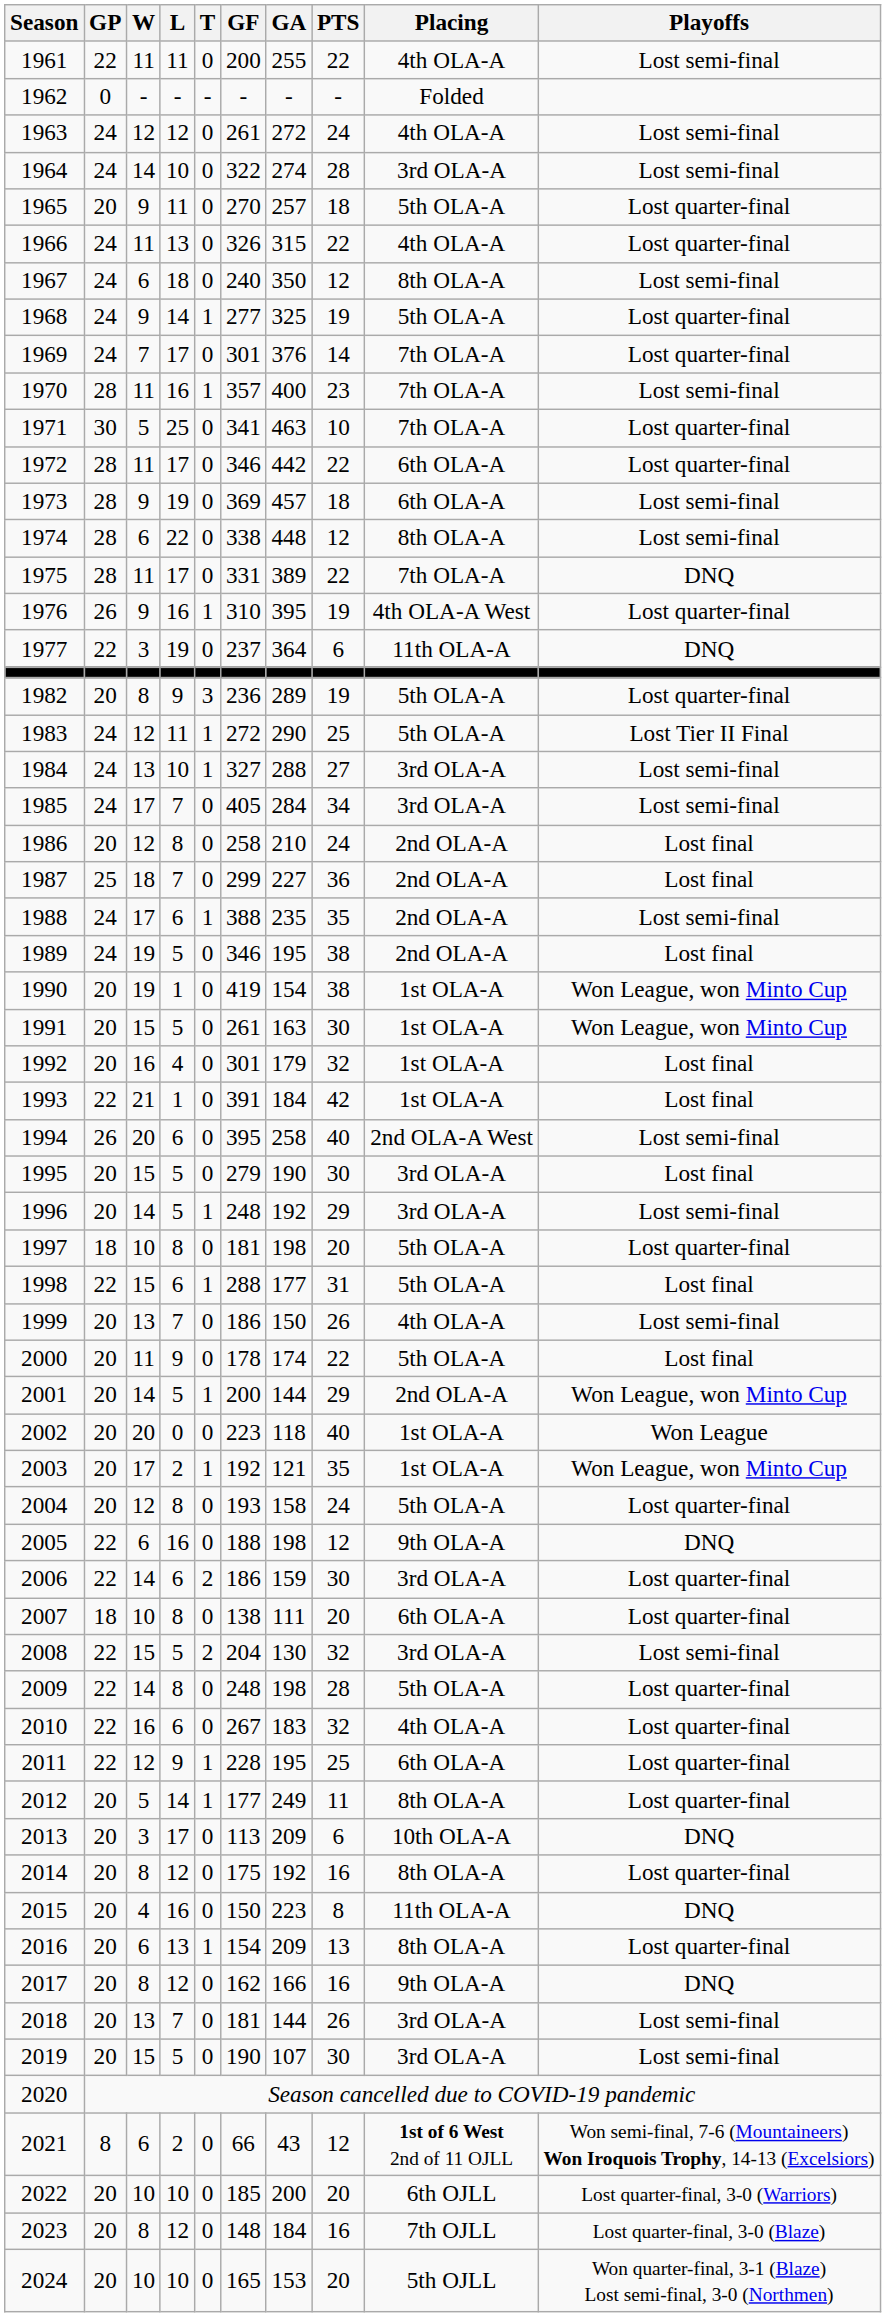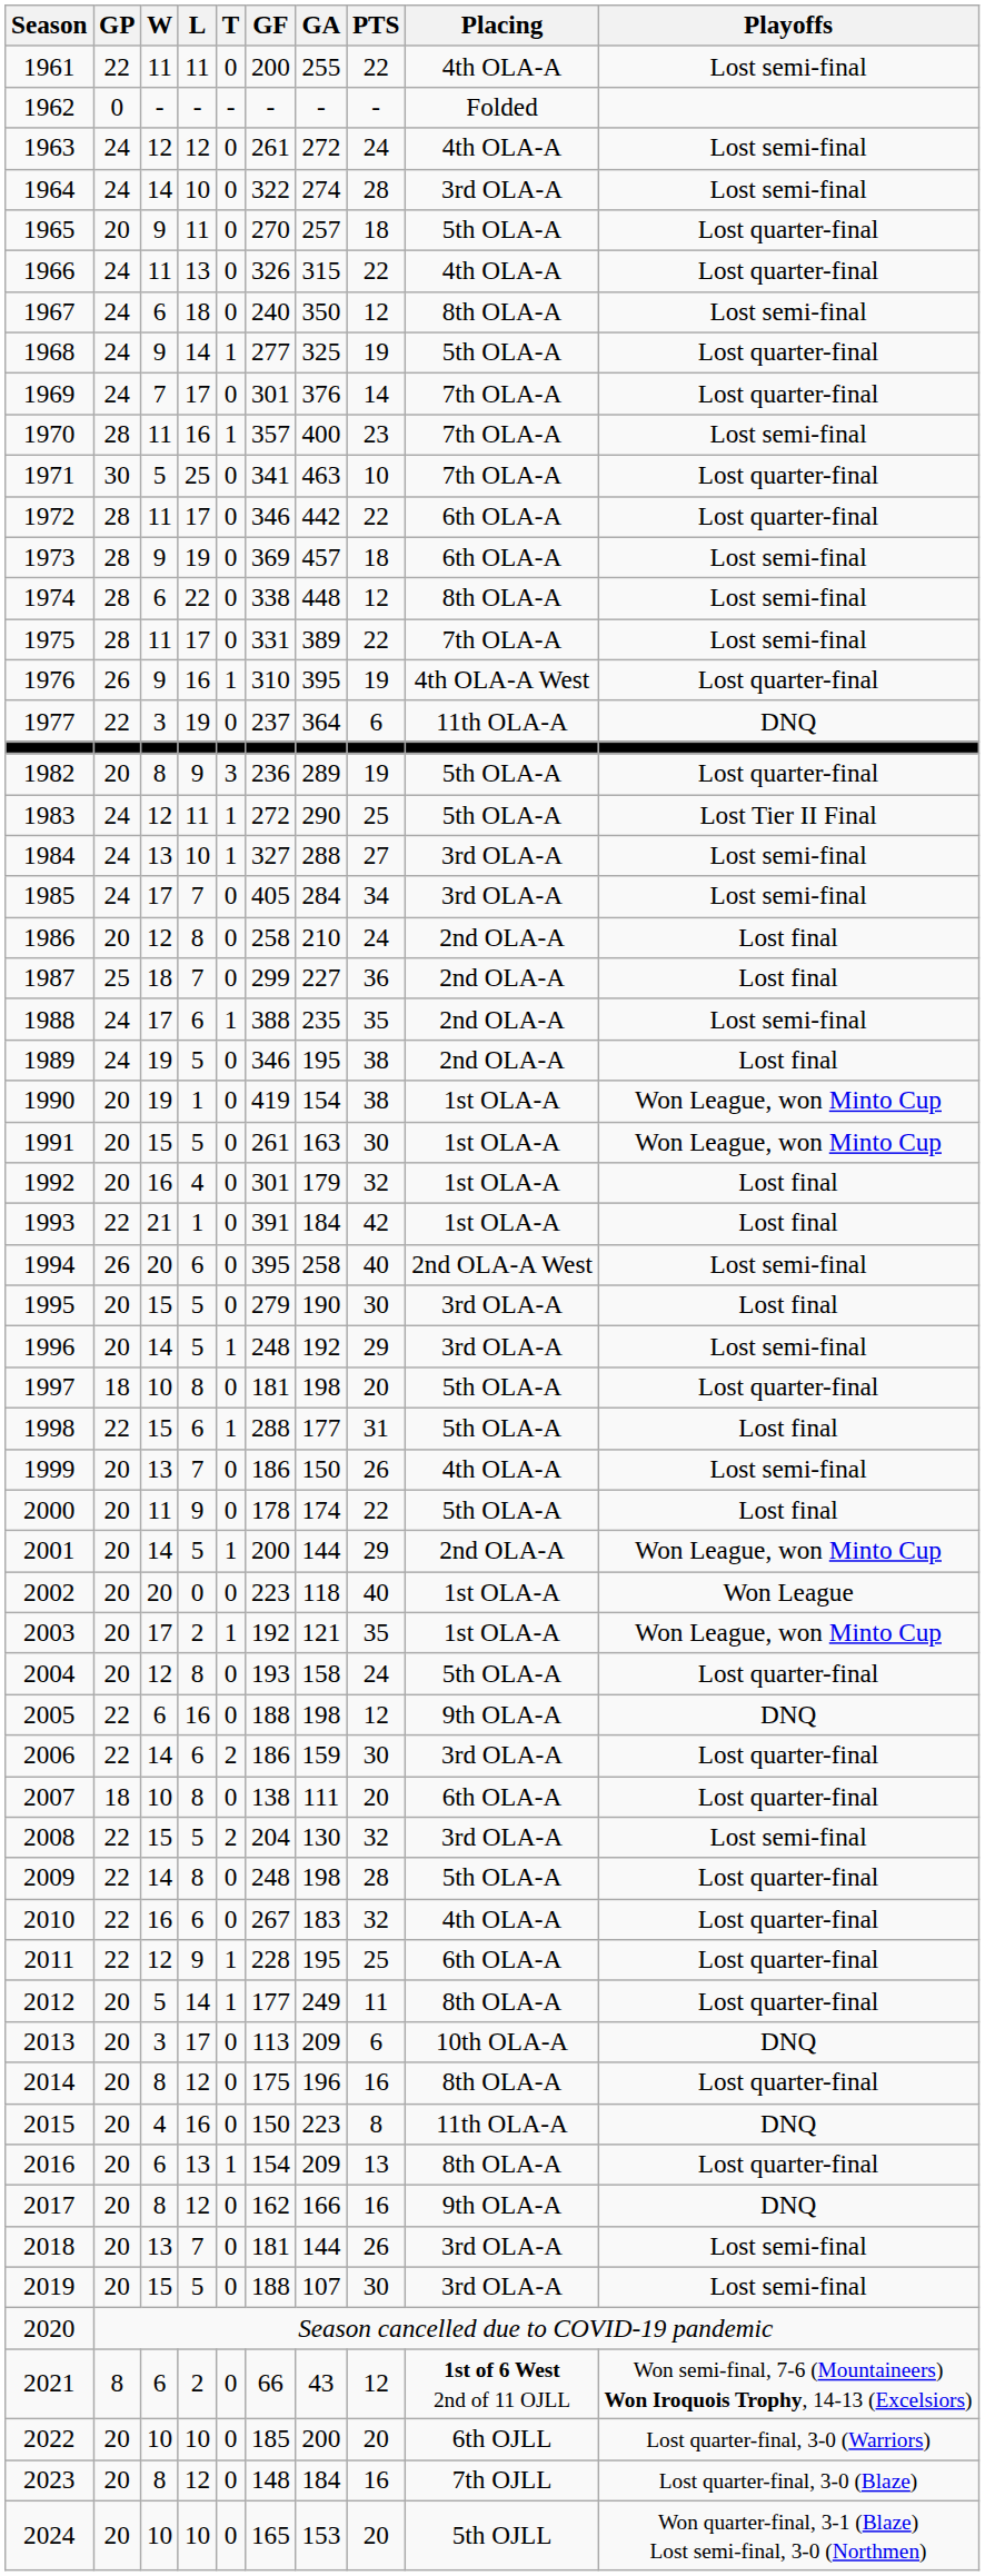1975 | Playoffs: DNQ -> Lost semi-final
2014 | GA: 192 -> 196
2019 | GF: 190 -> 188
